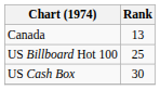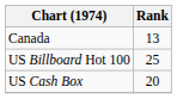US Cash Box | Rank: 30 -> 20
